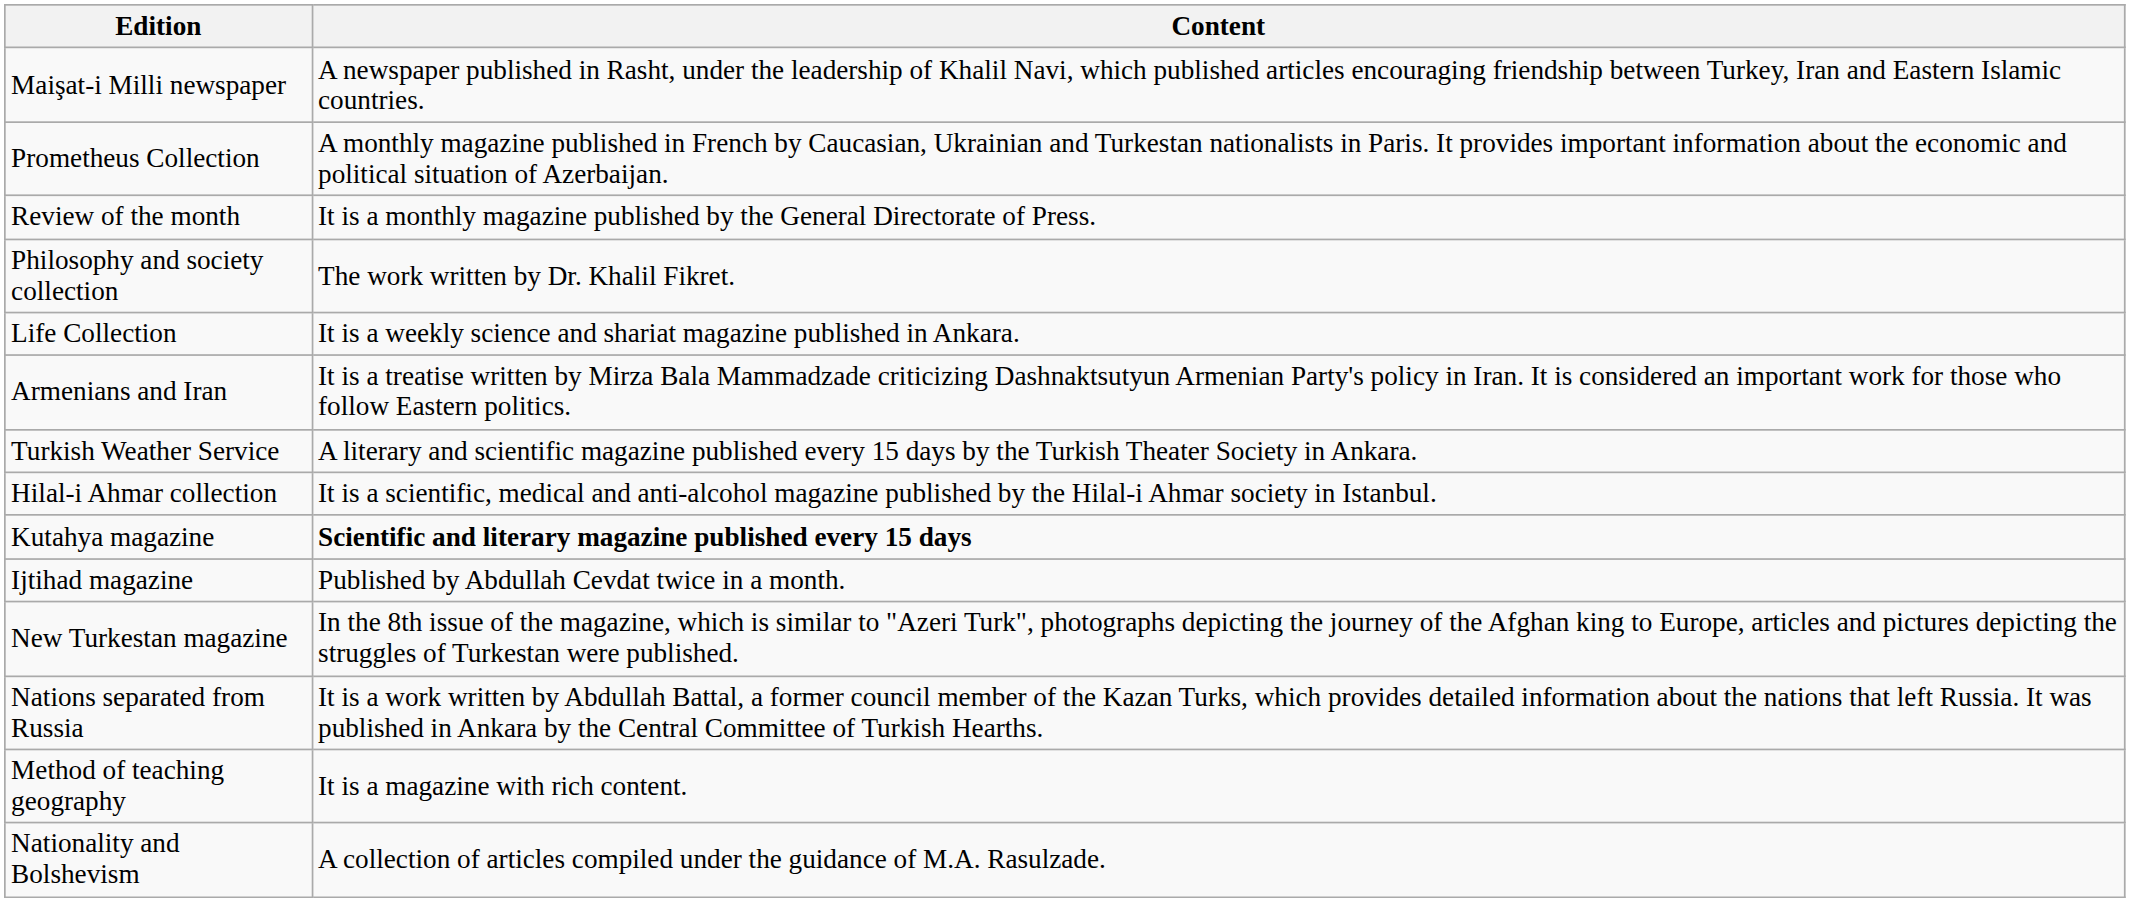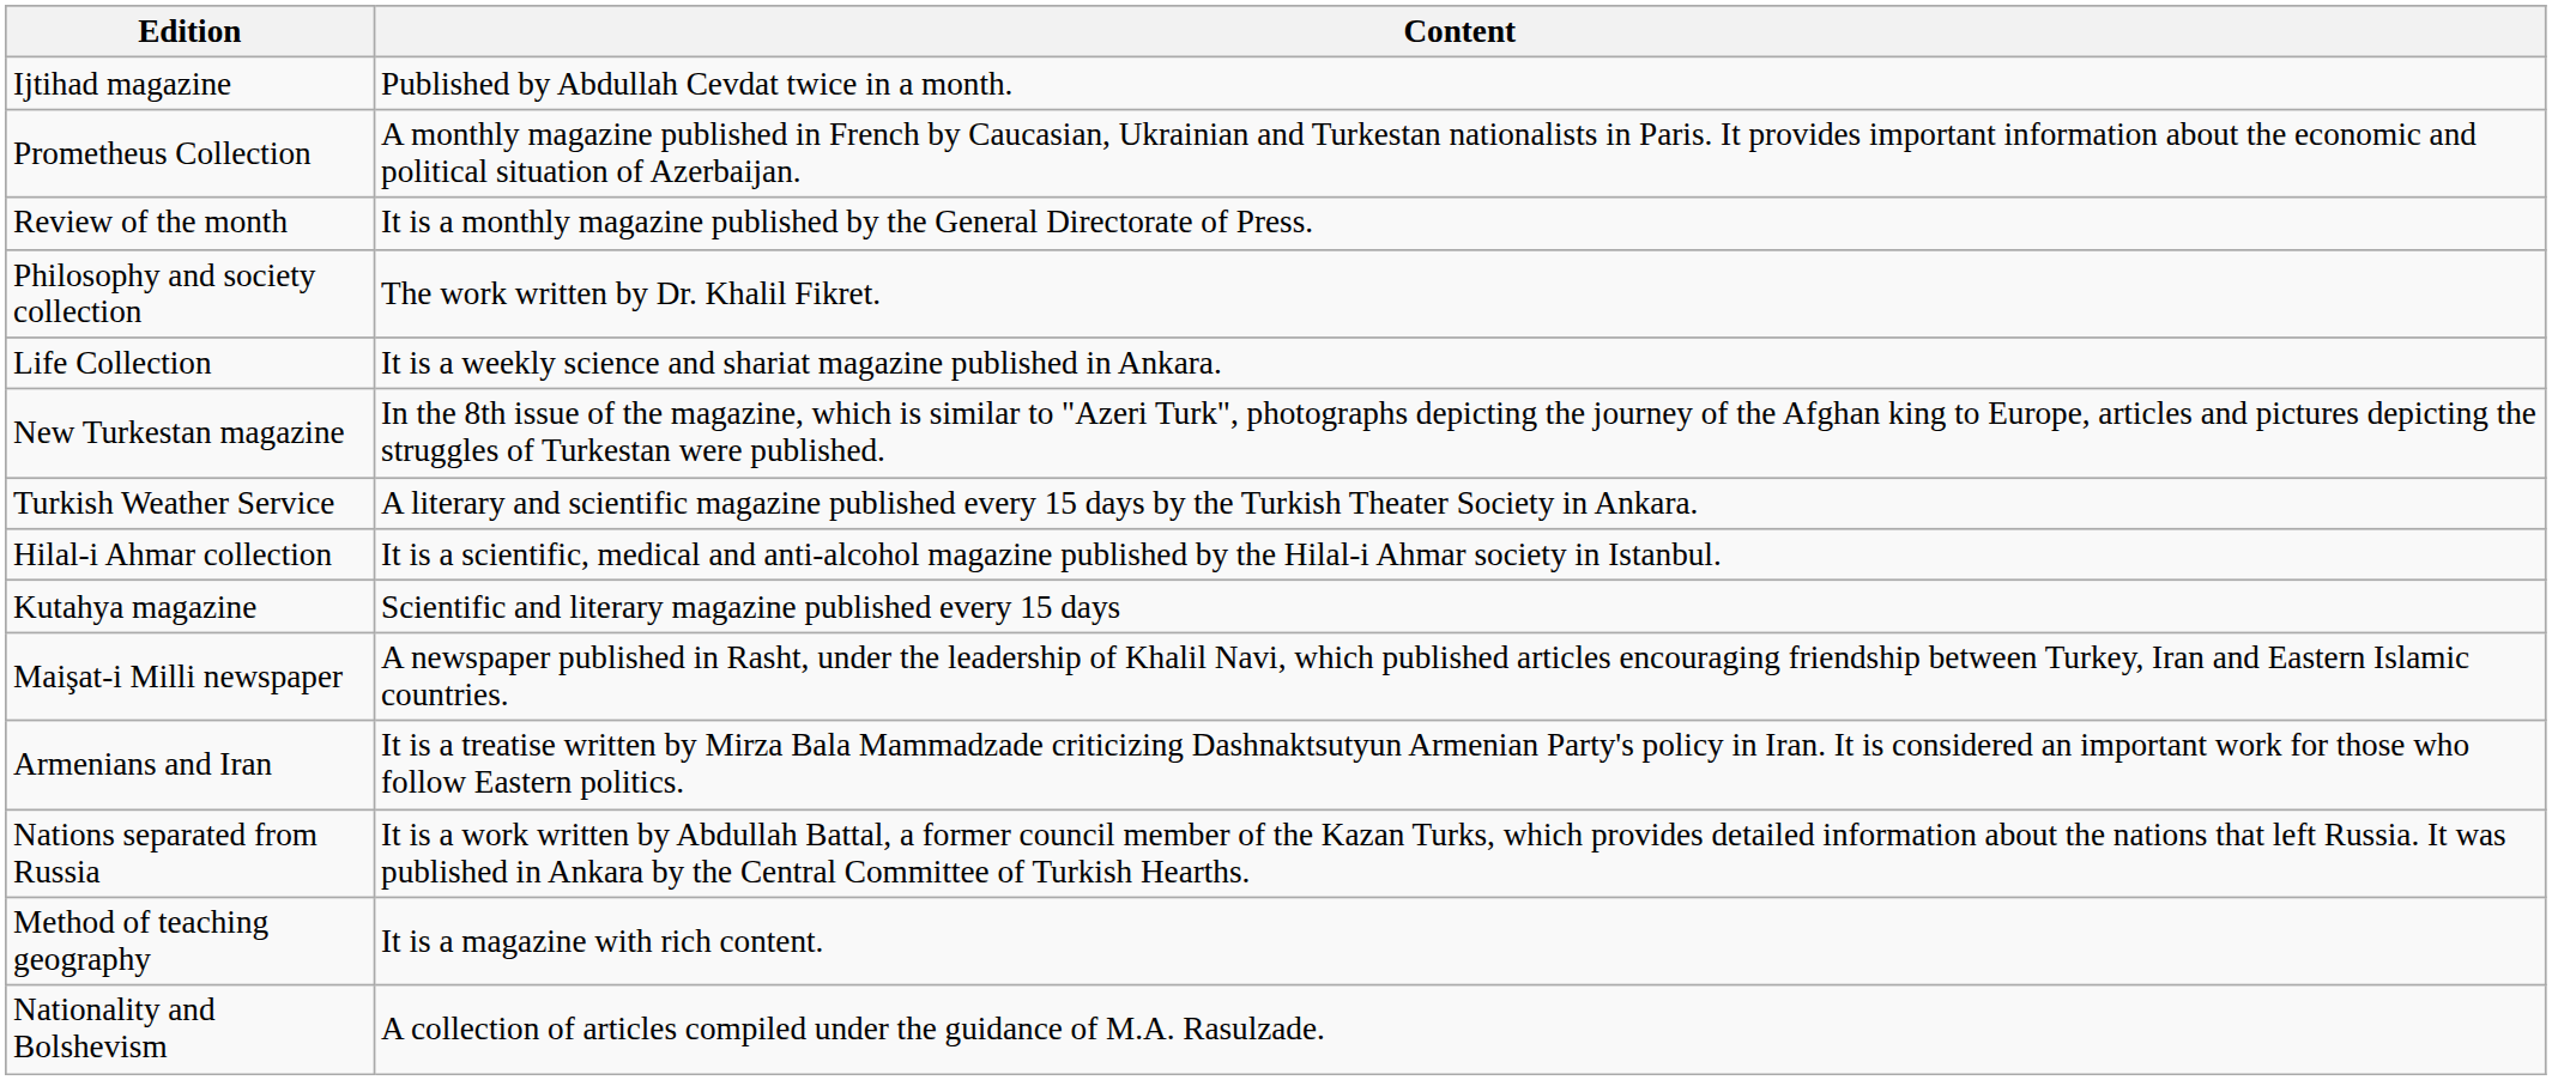rows swapped: Maişat-i Milli newspaper <-> Ijtihad magazine
rows swapped: New Turkestan magazine <-> Armenians and Iran
Kutahya magazine | Content: bold -> normal
